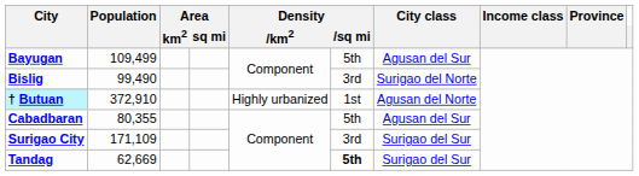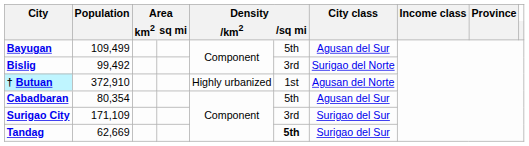Bislig | Population: 99,490 -> 99,492
Cabadbaran | Population: 80,355 -> 80,354
